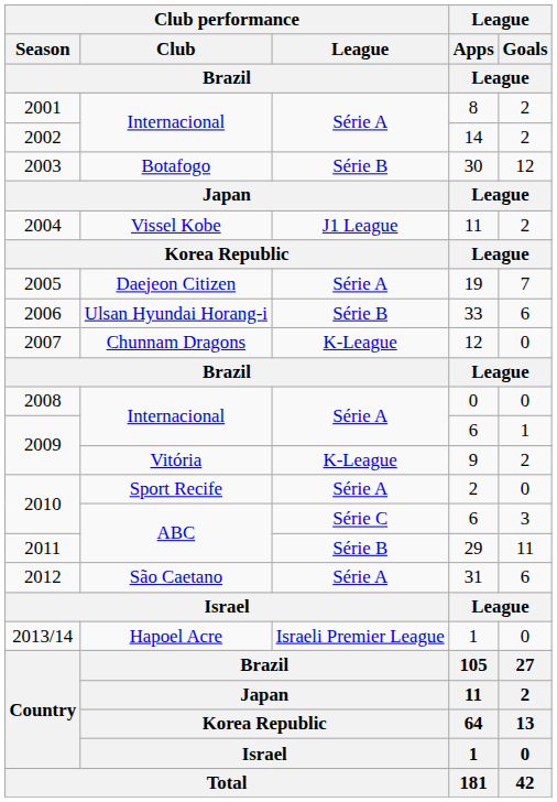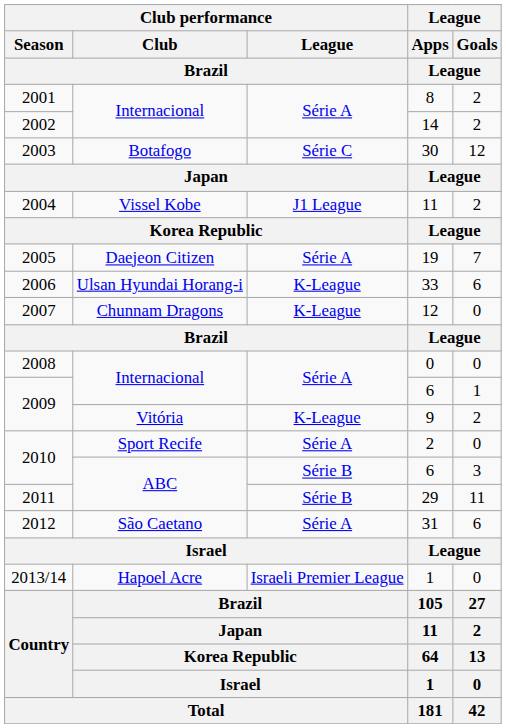30 | Club performance / League / Brazil: Série B -> Série C
33 | Club performance / League / Brazil: Série B -> K-League
2010 / 6 | Club performance / League / Brazil: Série C -> Série B
